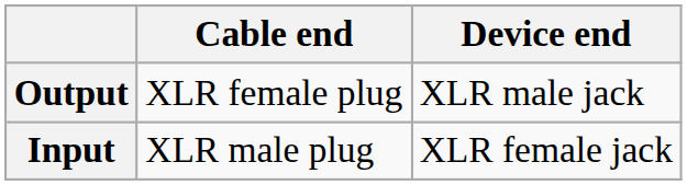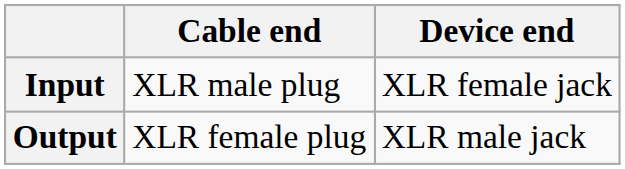rows swapped: Input <-> Output
